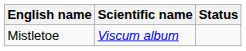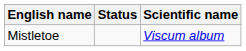columns swapped: Scientific name <-> Status
